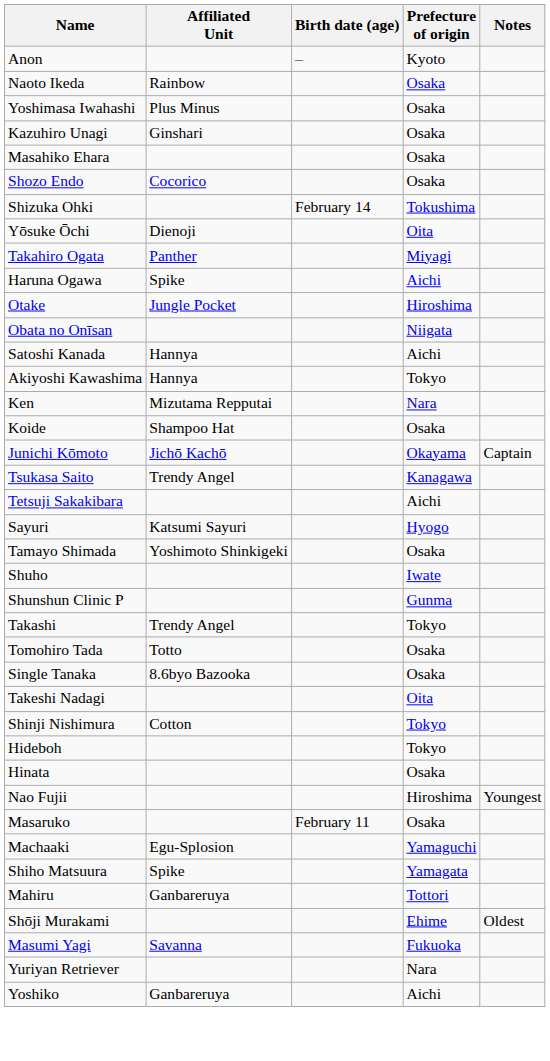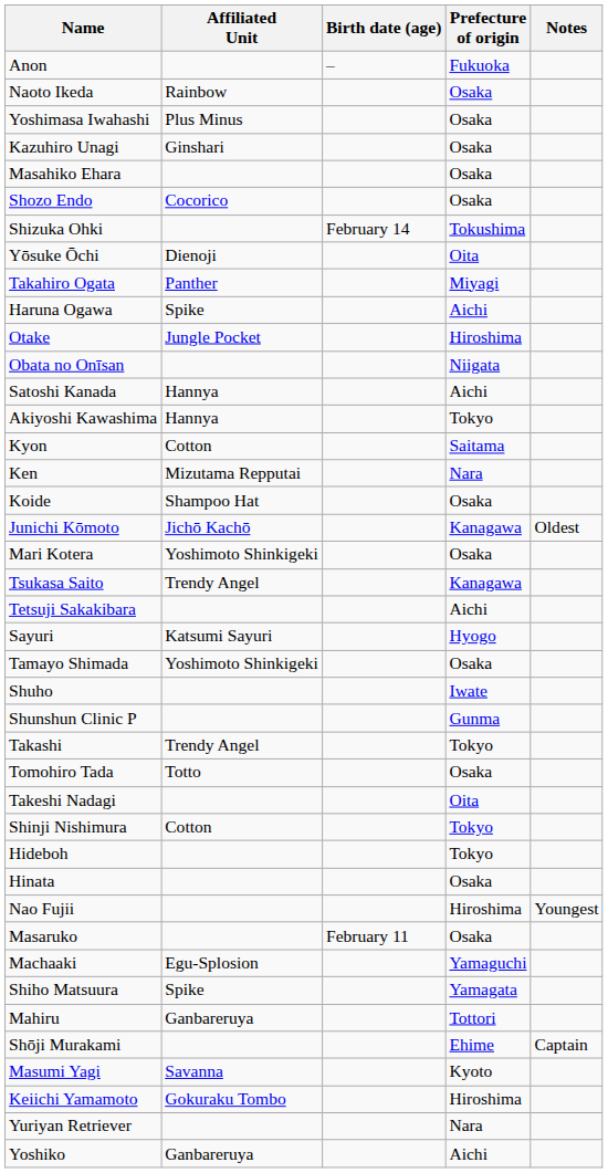Anon | Prefecture of origin: Kyoto -> Fukuoka
+ row: Kyon | Cotton | Saitama
Junichi Kōmoto | Prefecture of origin: Okayama -> Kanagawa
Junichi Kōmoto | Notes: Captain -> Oldest
+ row: Mari Kotera | Yoshimoto Shinkigeki | Osaka
- row: Single Tanaka | 8.6byo Bazooka | Osaka
Shōji Murakami | Notes: Oldest -> Captain
Masumi Yagi | Prefecture of origin: Fukuoka -> Kyoto
+ row: Keiichi Yamamoto | Gokuraku Tombo | Hiroshima
